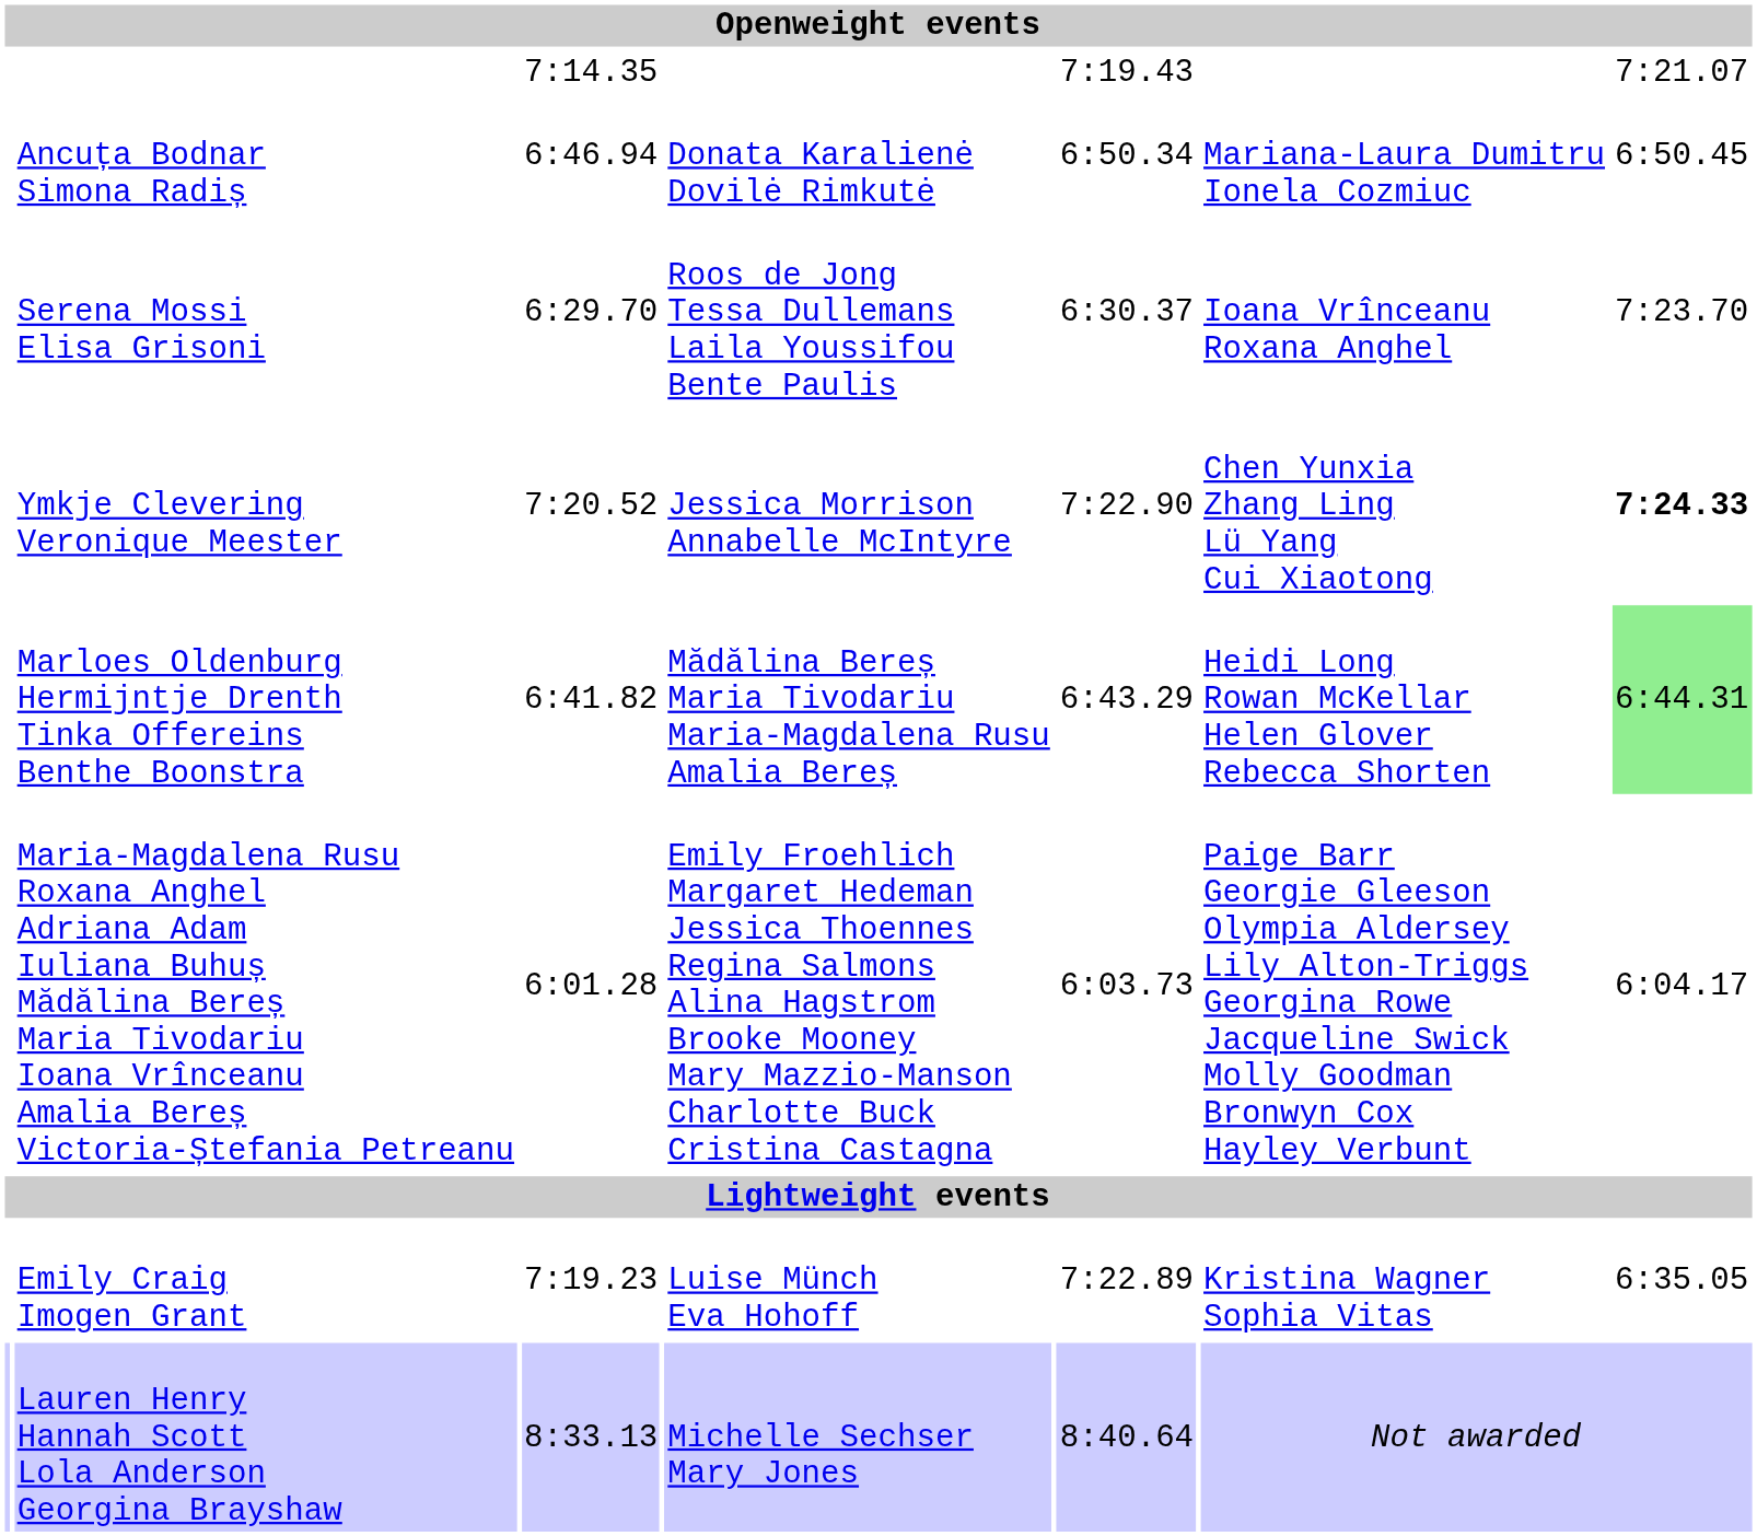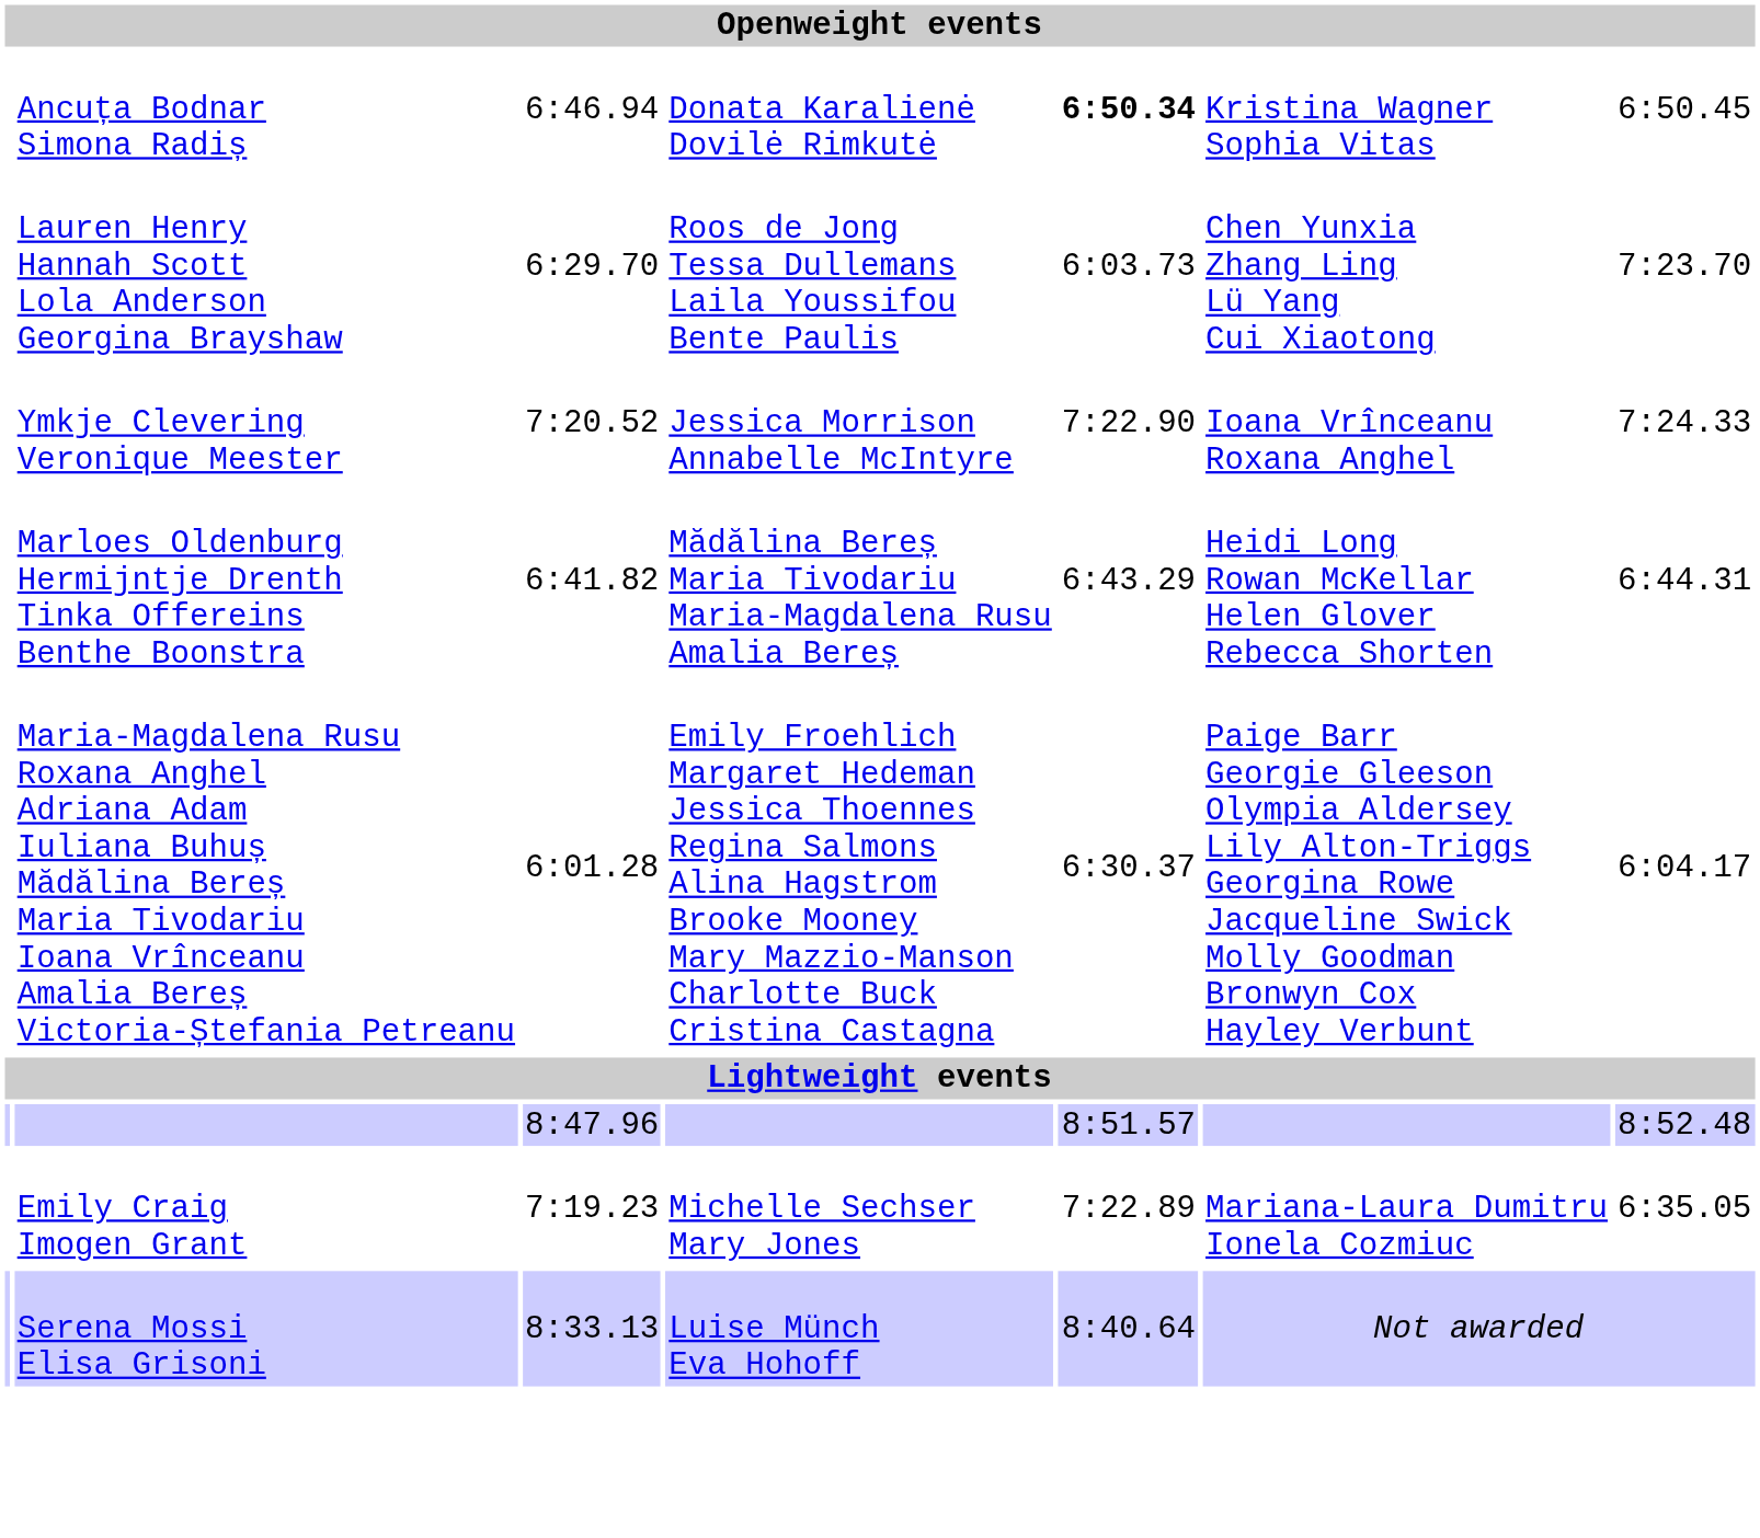- row: 7:14.35 | 7:19.43 | 7:21.07
6:46.94 | column 5: normal -> bold
6:46.94 | column 6: Mariana-Laura Dumitru Ionela Cozmiuc -> Kristina Wagner Sophia Vitas
6:29.70 | column 2: Serena Mossi Elisa Grisoni -> Lauren Henry Hannah Scott Lola Anderson Georgina Brayshaw
6:29.70 | column 5: 6:30.37 -> 6:03.73
6:29.70 | column 6: Ioana Vrînceanu Roxana Anghel -> Chen Yunxia Zhang Ling Lü Yang Cui Xiaotong
7:20.52 | column 6: Chen Yunxia Zhang Ling Lü Yang Cui Xiaotong -> Ioana Vrînceanu Roxana Anghel
7:20.52 | column 7: bold -> normal
6:41.82 | column 7: lightgreen background -> no background
6:01.28 | column 5: 6:03.73 -> 6:30.37
+ row: 8:47.96 | 8:51.57 | 8:52.48
7:19.23 | column 4: Luise Münch Eva Hohoff -> Michelle Sechser Mary Jones
7:19.23 | column 6: Kristina Wagner Sophia Vitas -> Mariana-Laura Dumitru Ionela Cozmiuc
8:33.13 | column 2: Lauren Henry Hannah Scott Lola Anderson Georgina Brayshaw -> Serena Mossi Elisa Grisoni
8:33.13 | column 4: Michelle Sechser Mary Jones -> Luise Münch Eva Hohoff
